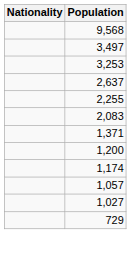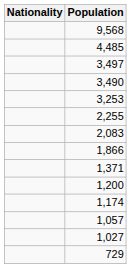+ row: 4,485
+ row: 3,490
- row: 2,637
+ row: 1,866
